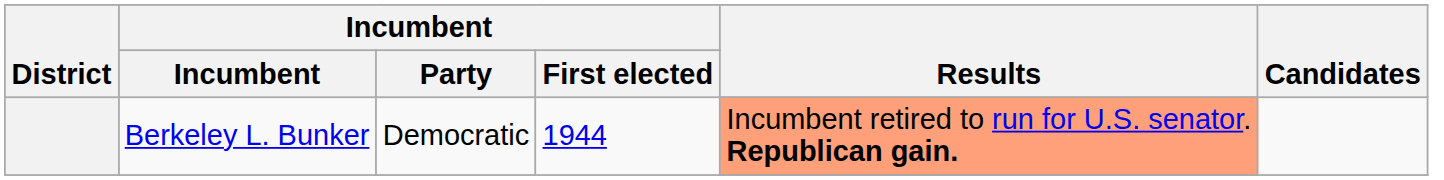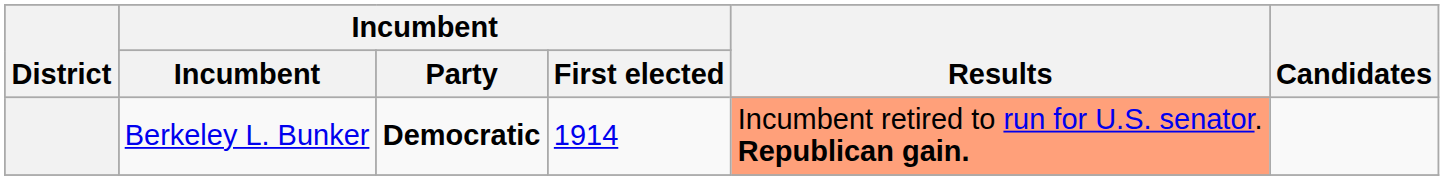Berkeley L. Bunker | Incumbent / Party: normal -> bold
Berkeley L. Bunker | Incumbent / First elected: 1944 -> 1914
